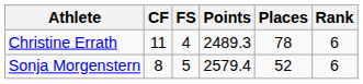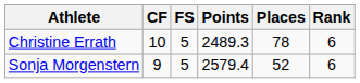Christine Errath | CF: 11 -> 10
Christine Errath | FS: 4 -> 5
Sonja Morgenstern | CF: 8 -> 9
